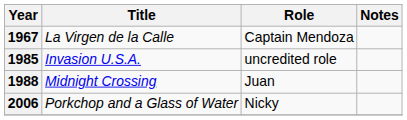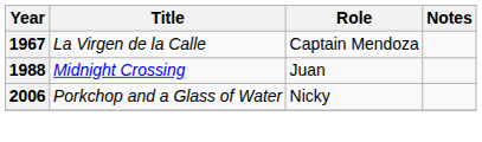- row: 1985 | Invasion U.S.A. | uncredited role
